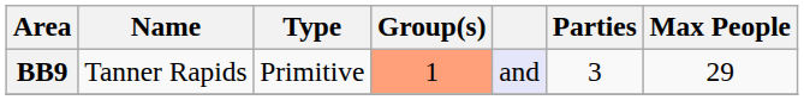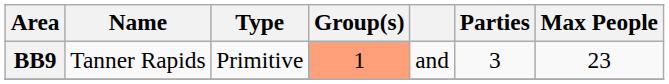BB9 | column 5: lavender background -> no background
BB9 | Max People: 29 -> 23
